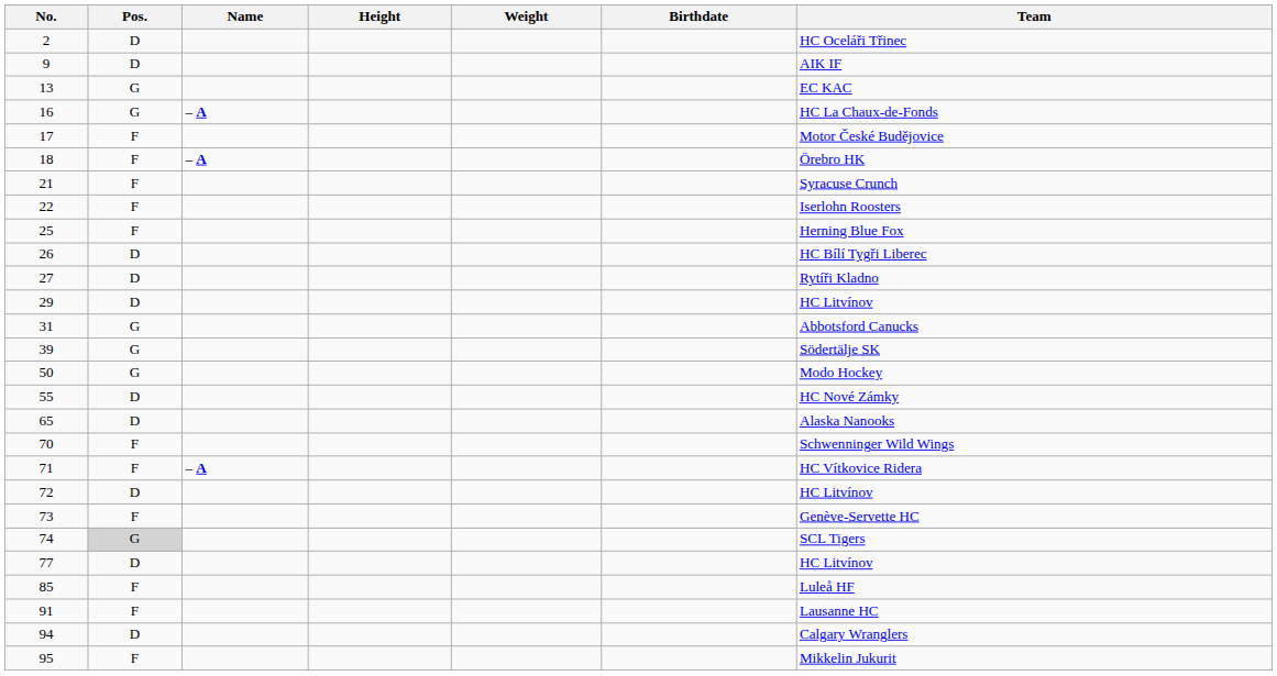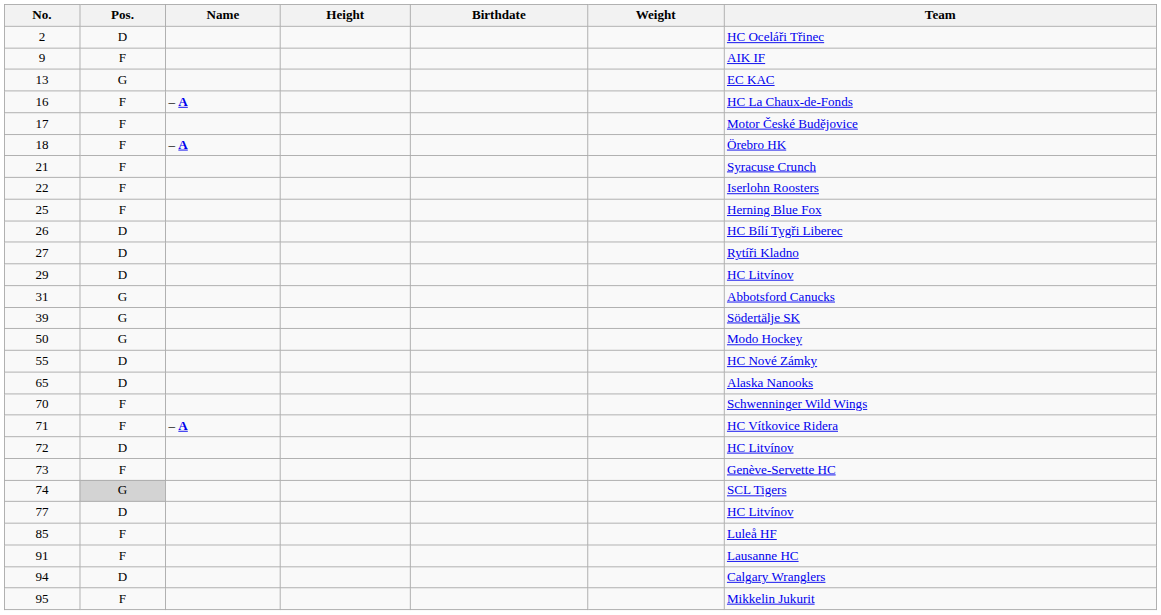columns swapped: Weight <-> Birthdate
9 | Pos.: D -> F
16 | Pos.: G -> F
